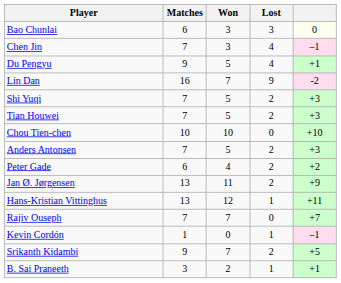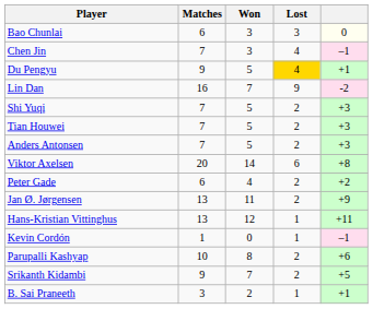Du Pengyu | Lost: no background -> gold background
- row: Chou Tien-chen | 10 | 10 | 0 | +10
+ row: Viktor Axelsen | 20 | 14 | 6 | +8
- row: Rajiv Ouseph | 7 | 7 | 0 | +7
+ row: Parupalli Kashyap | 10 | 8 | 2 | +6
